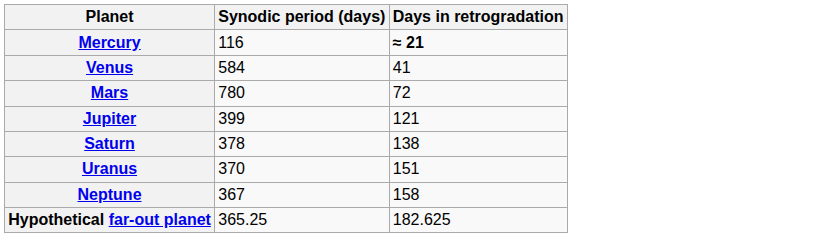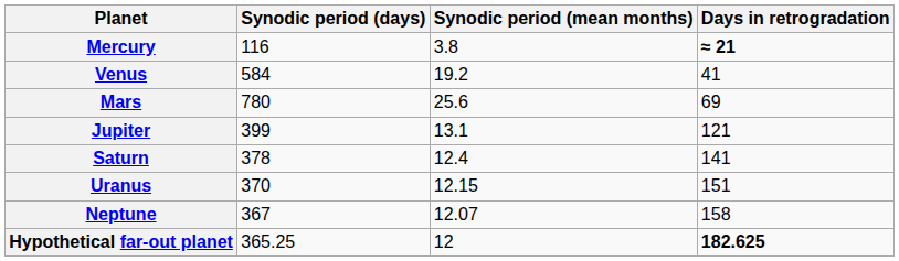+ column: Synodic period (mean months) | 3.8 | 19.2 | 25.6 | 13.1 | 12.4 | 12.15 | 12.07 | 12
Mars | Days in retrogradation: 72 -> 69
Saturn | Days in retrogradation: 138 -> 141
Hypothetical far-out planet | Days in retrogradation: normal -> bold
